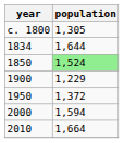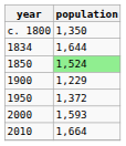c. 1800 | population: 1,305 -> 1,350
2000 | population: 1,594 -> 1,593
